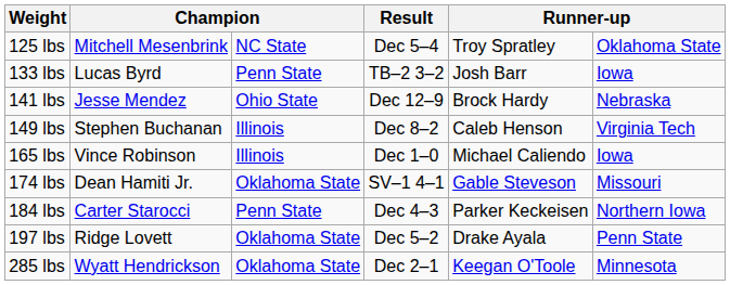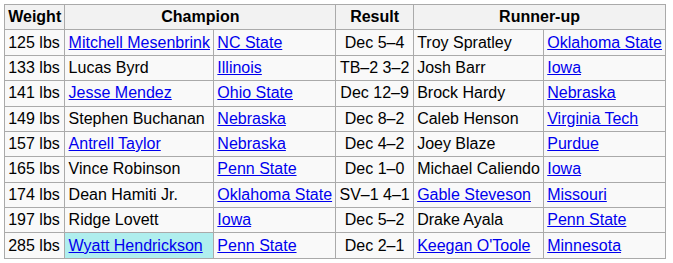133 lbs | column 3: Penn State -> Illinois
149 lbs | column 3: Illinois -> Nebraska
+ row: 157 lbs | Antrell Taylor | Nebraska | Dec 4–2 | Joey Blaze | Purdue
165 lbs | column 3: Illinois -> Penn State
- row: 184 lbs | Carter Starocci | Penn State | Dec 4–3 | Parker Keckeisen | Northern Iowa
197 lbs | column 3: Oklahoma State -> Iowa
285 lbs | column 2: no background -> paleturquoise background
285 lbs | column 3: Oklahoma State -> Penn State
